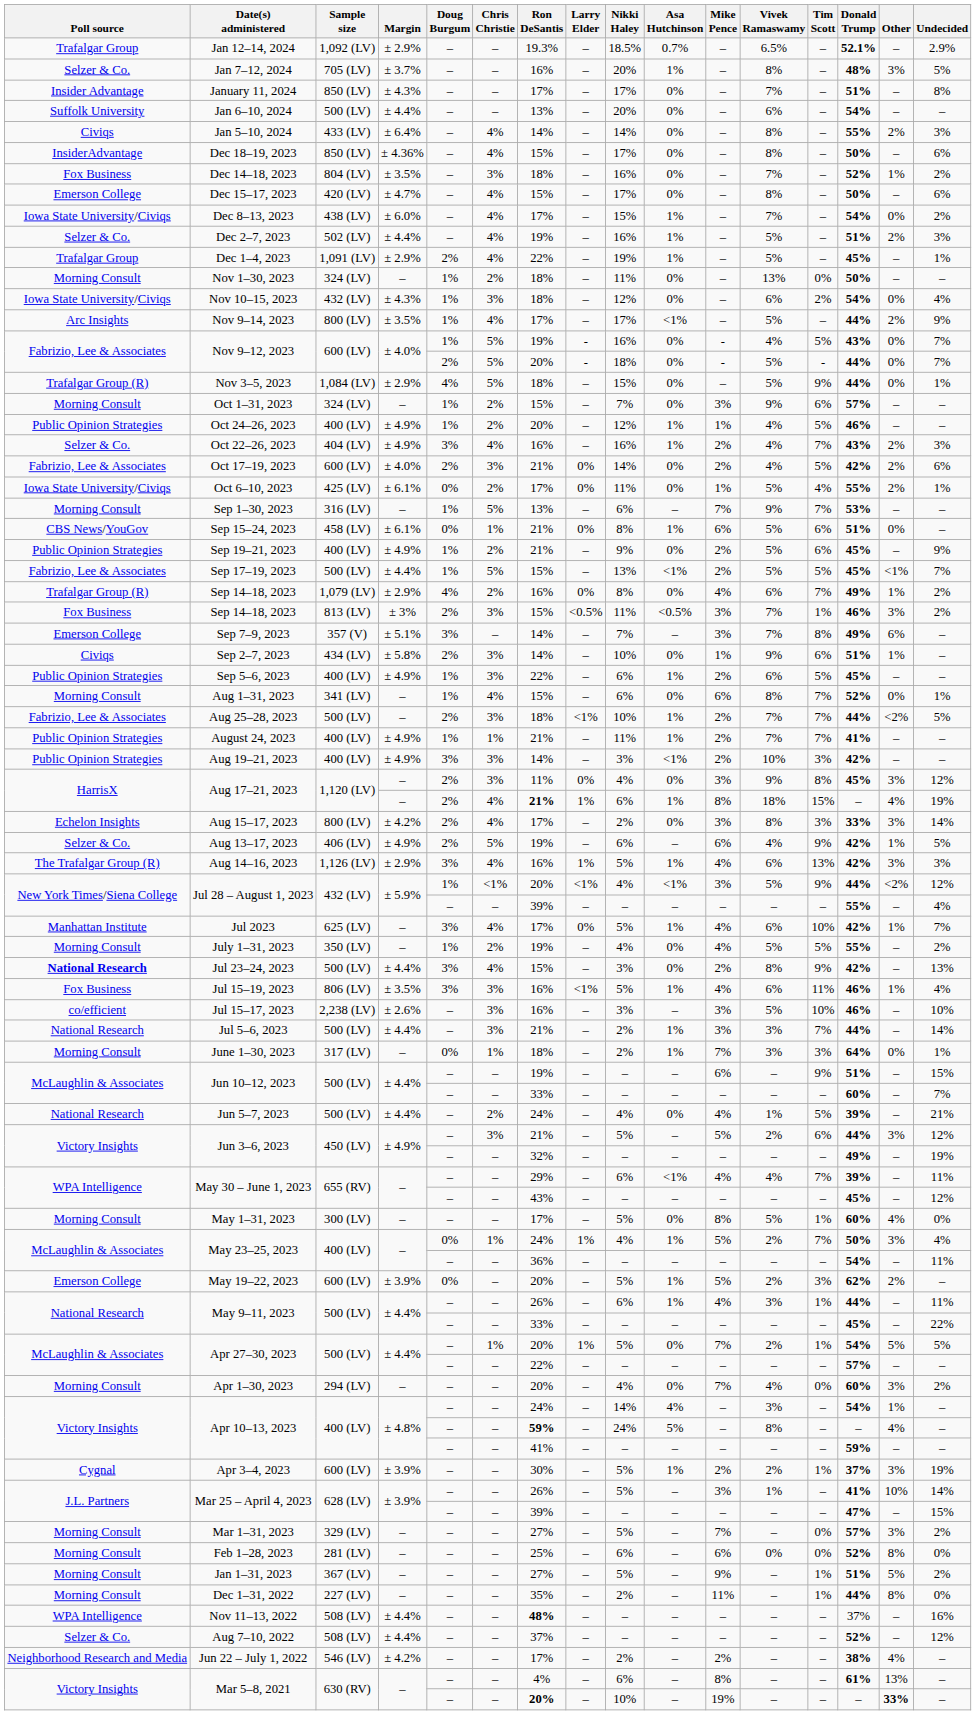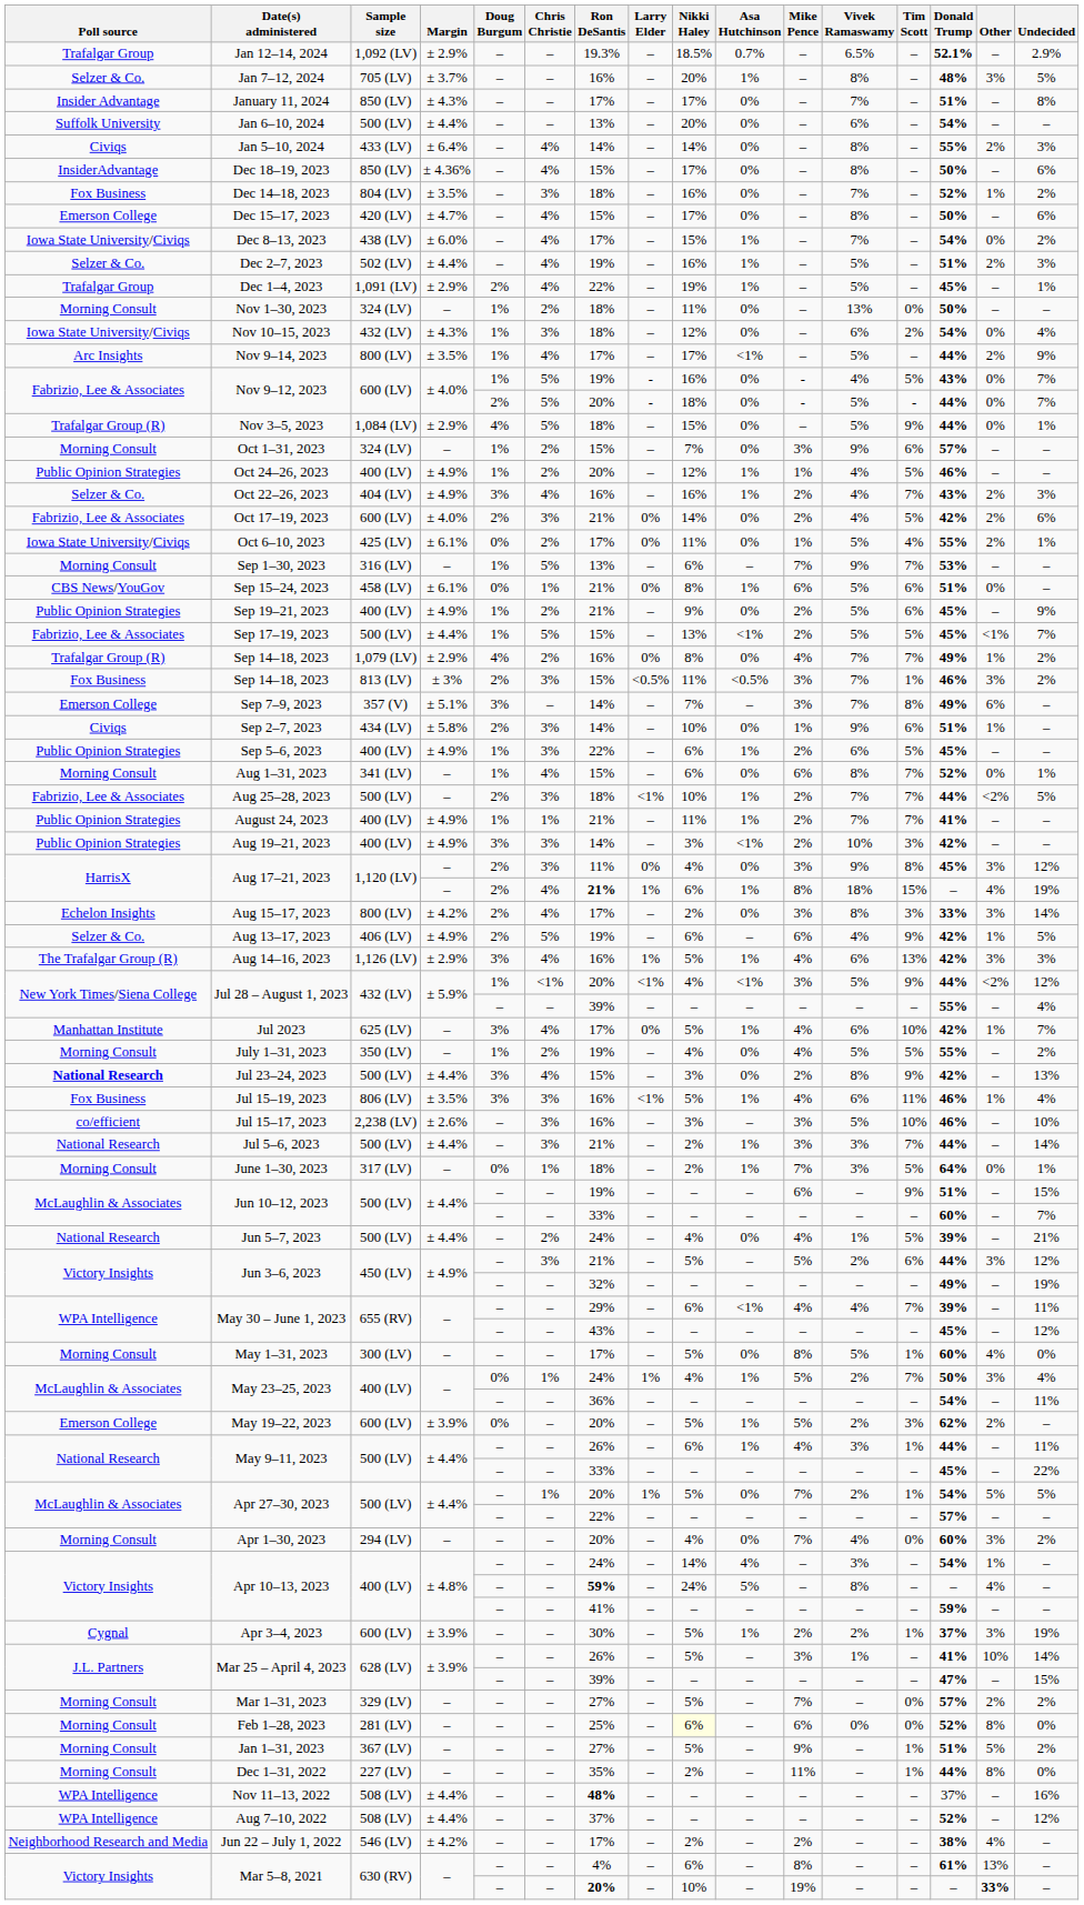Sep 14–18, 2023 / 1,079 (LV) | Vivek Ramaswamy: 6% -> 7%
June 1–30, 2023 | Tim Scott: 3% -> 5%
Mar 1–31, 2023 | Other: 3% -> 2%
Feb 1–28, 2023 | Nikki Haley: no background -> lightyellow background
Aug 7–10, 2022 | Poll source: Selzer & Co. -> WPA Intelligence
